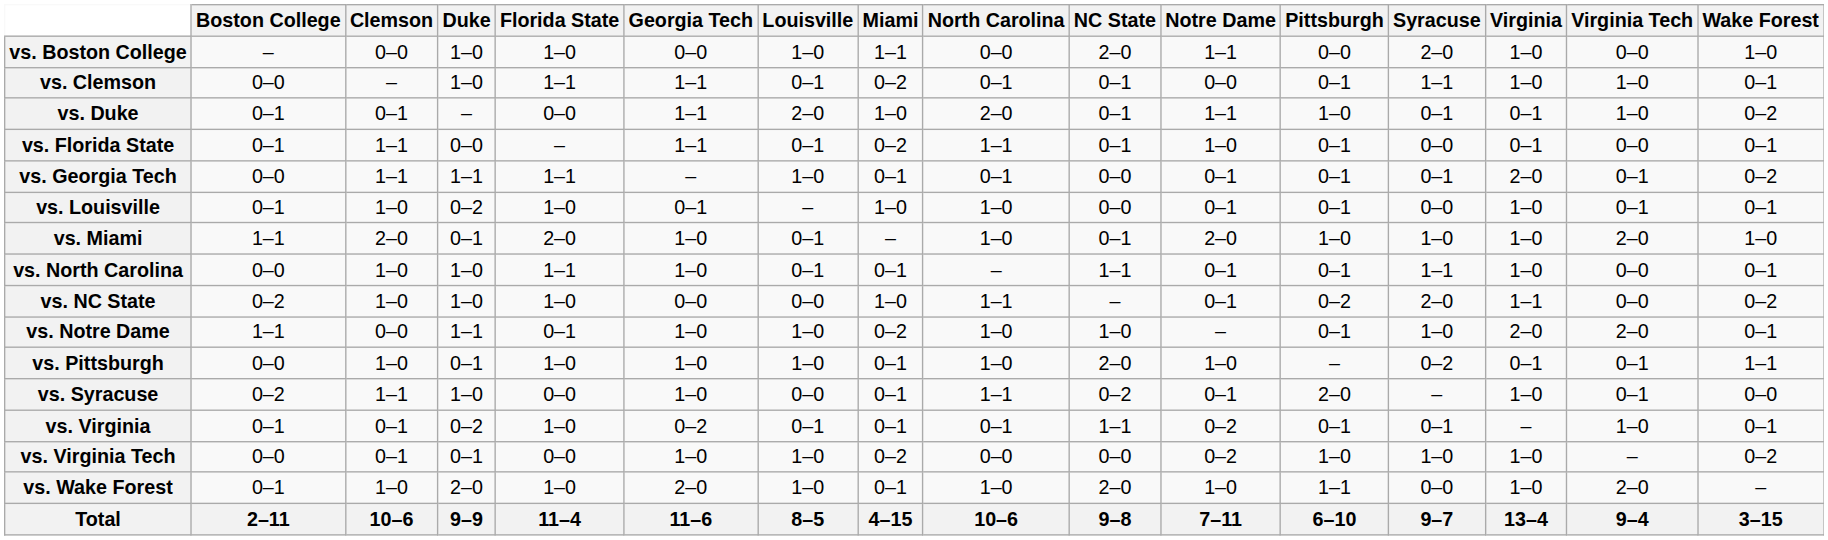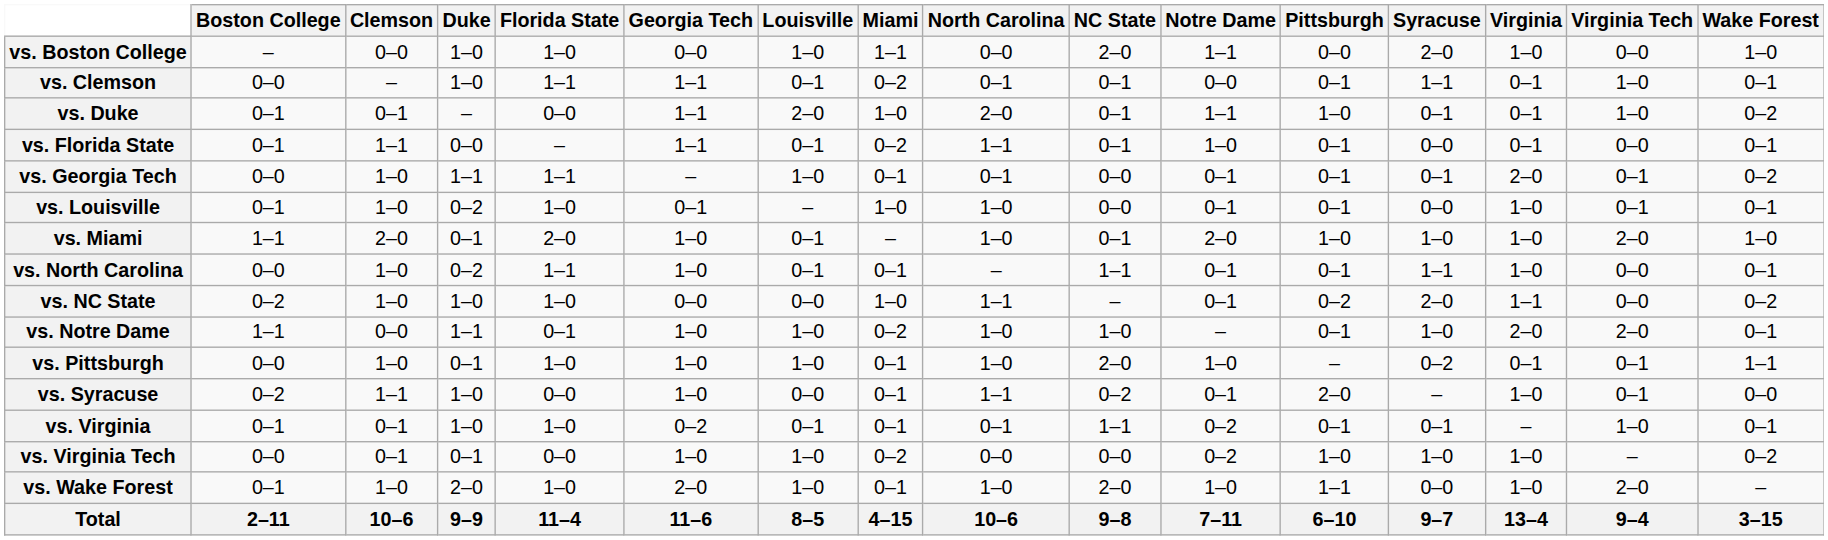vs. Clemson | Virginia: 1–0 -> 0–1
vs. Georgia Tech | Clemson: 1–1 -> 1–0
vs. North Carolina | Duke: 1–0 -> 0–2
vs. Virginia | Duke: 0–2 -> 1–0
